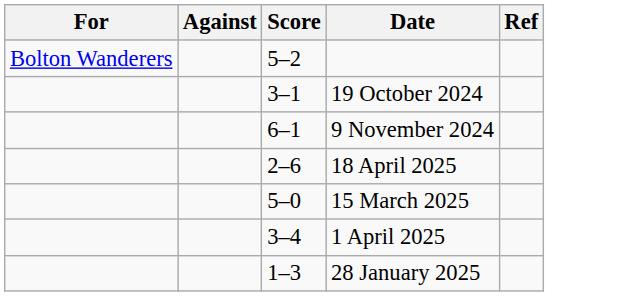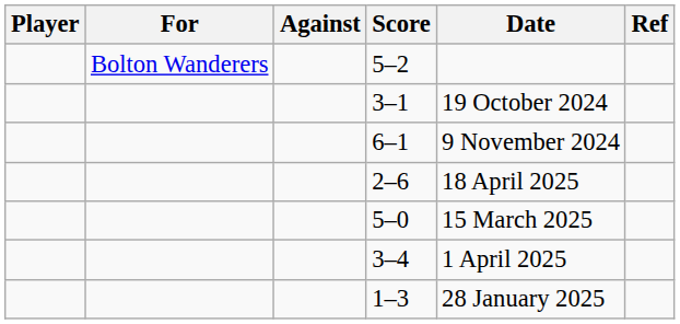+ column: Player
